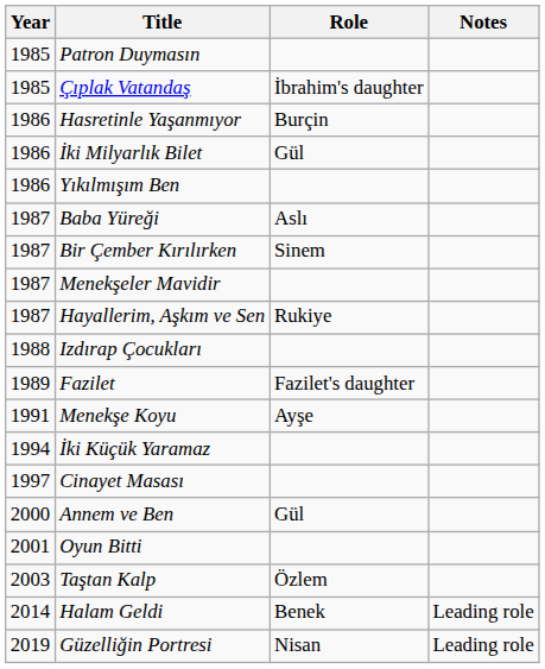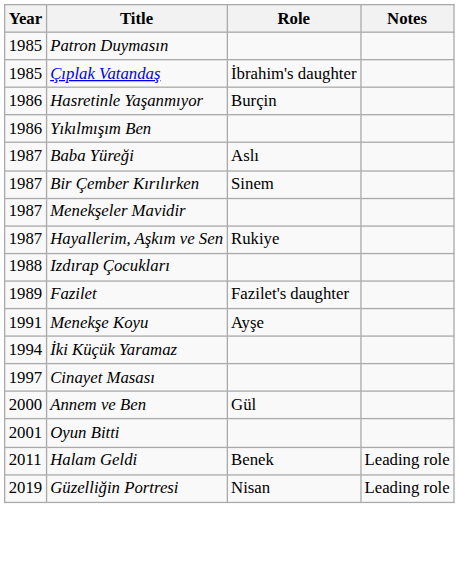- row: 1986 | İki Milyarlık Bilet | Gül
- row: 2003 | Taştan Kalp | Özlem
Halam Geldi | Year: 2014 -> 2011
